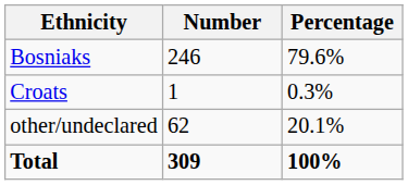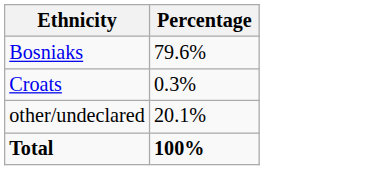- column: Number | 246 | 1 | 62 | 309
